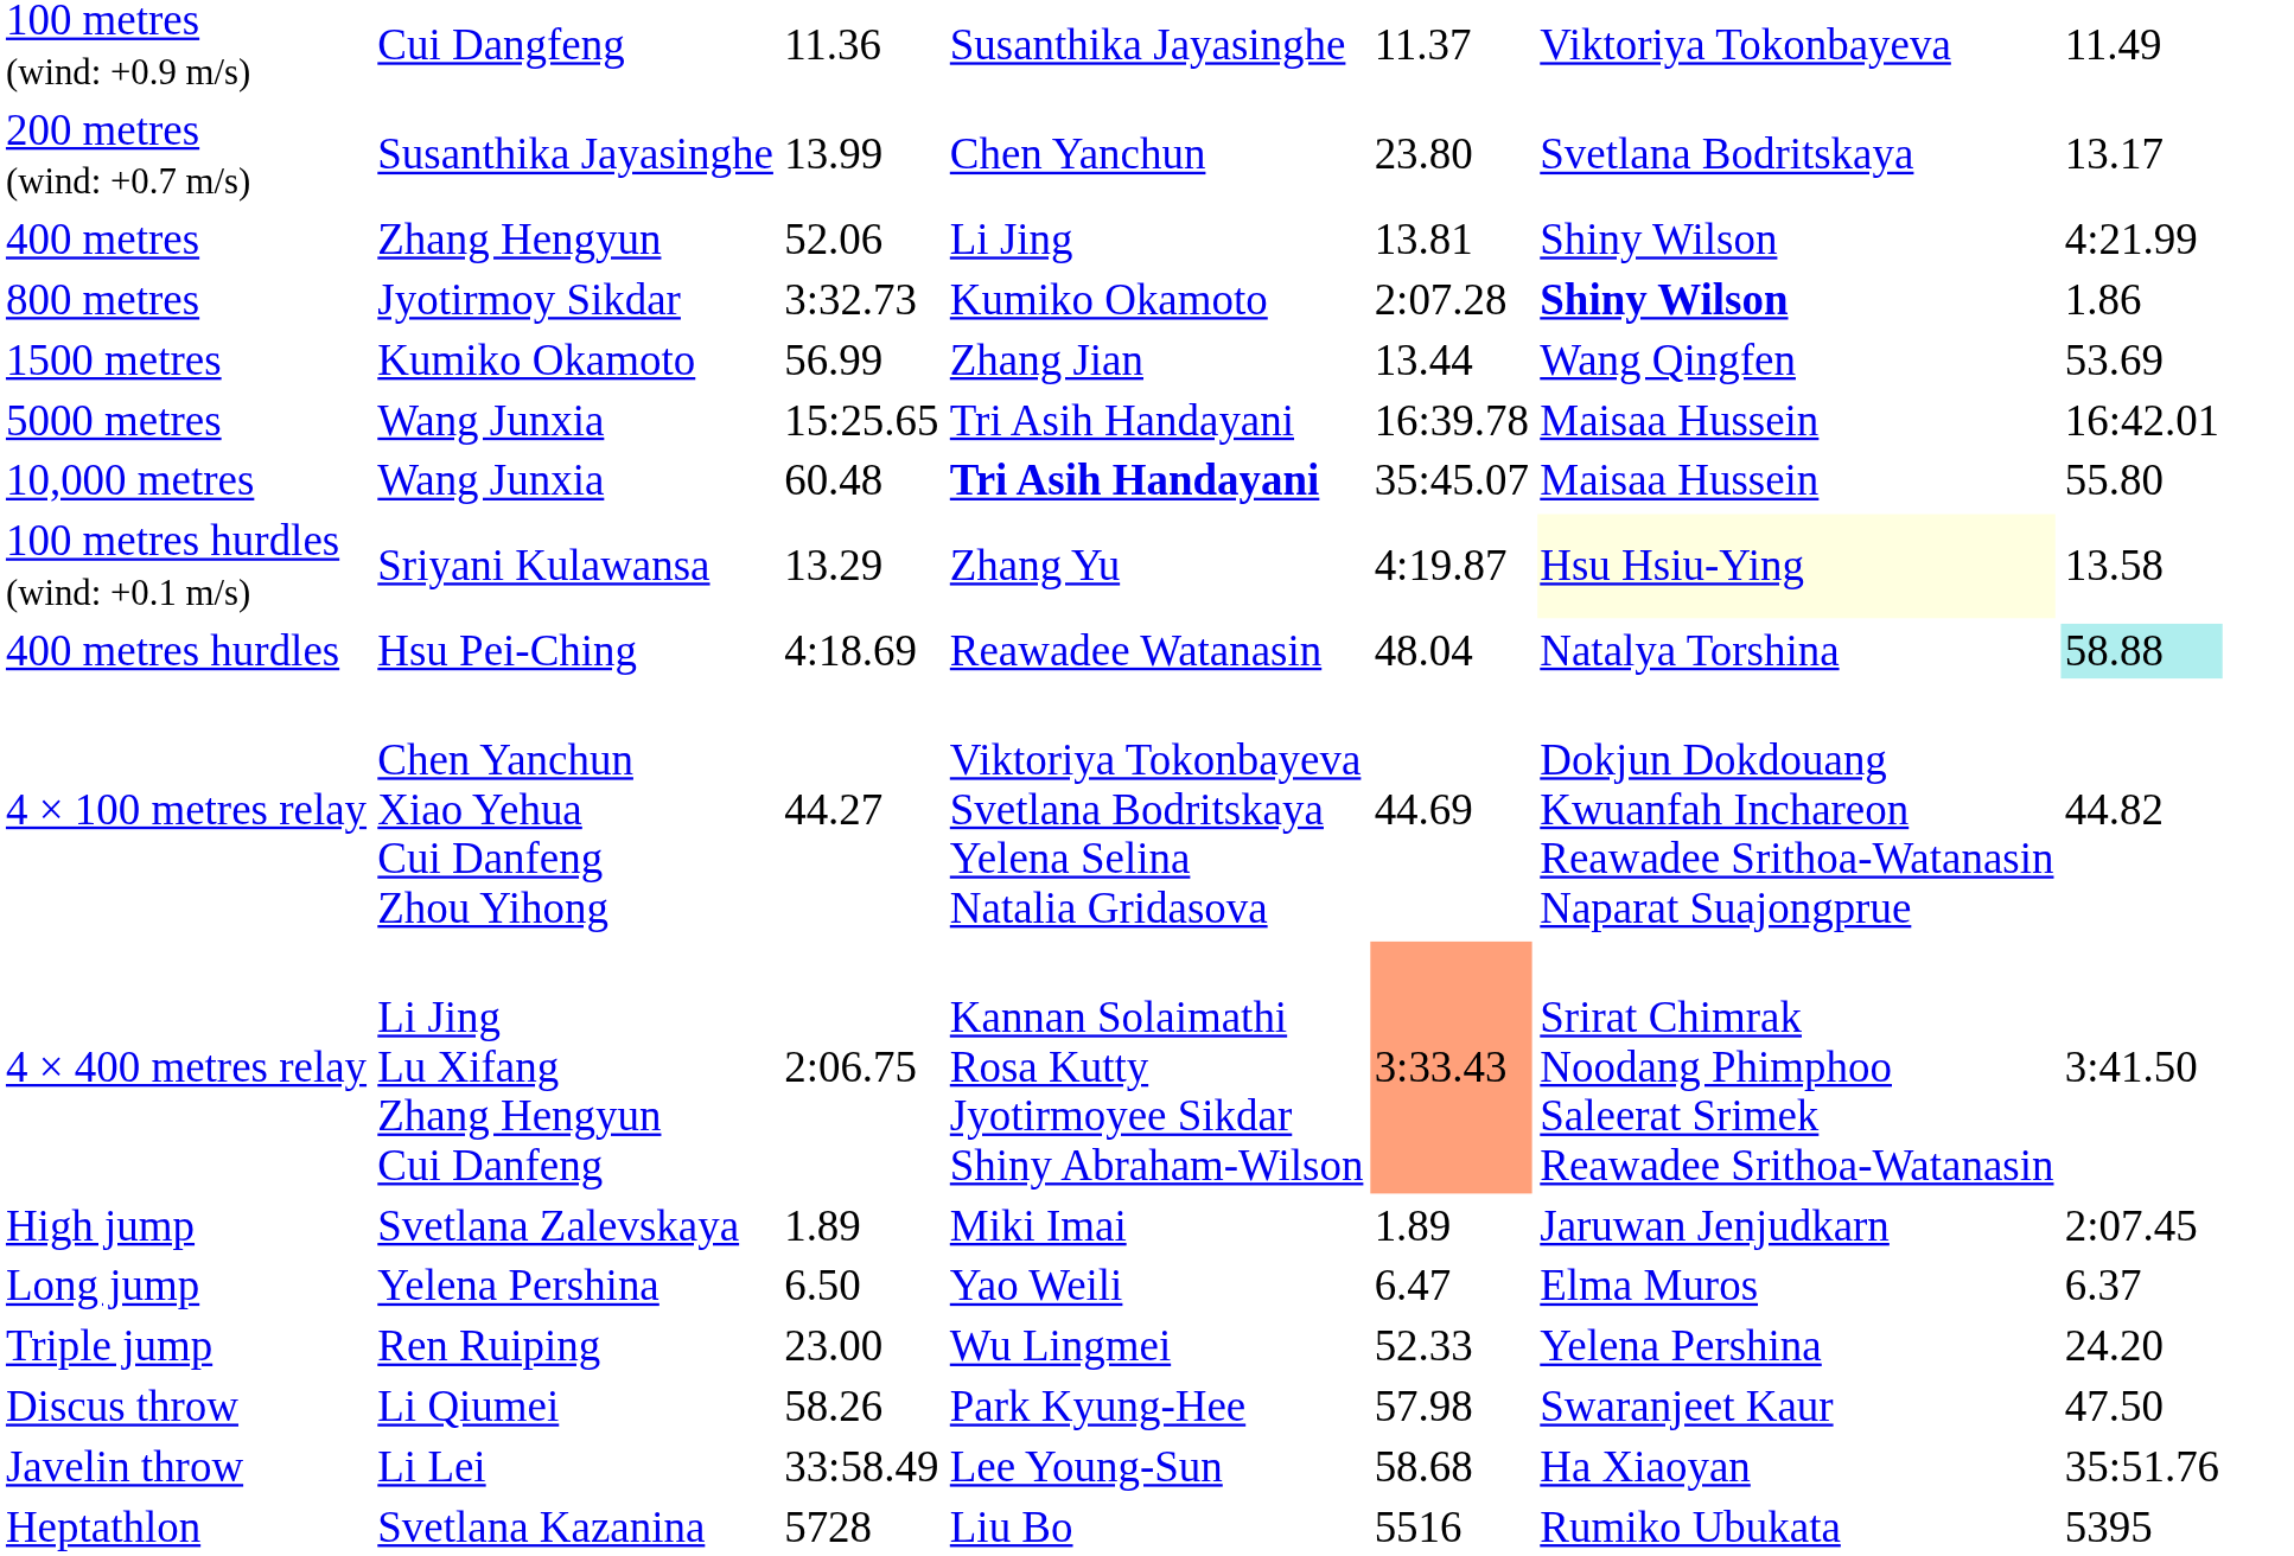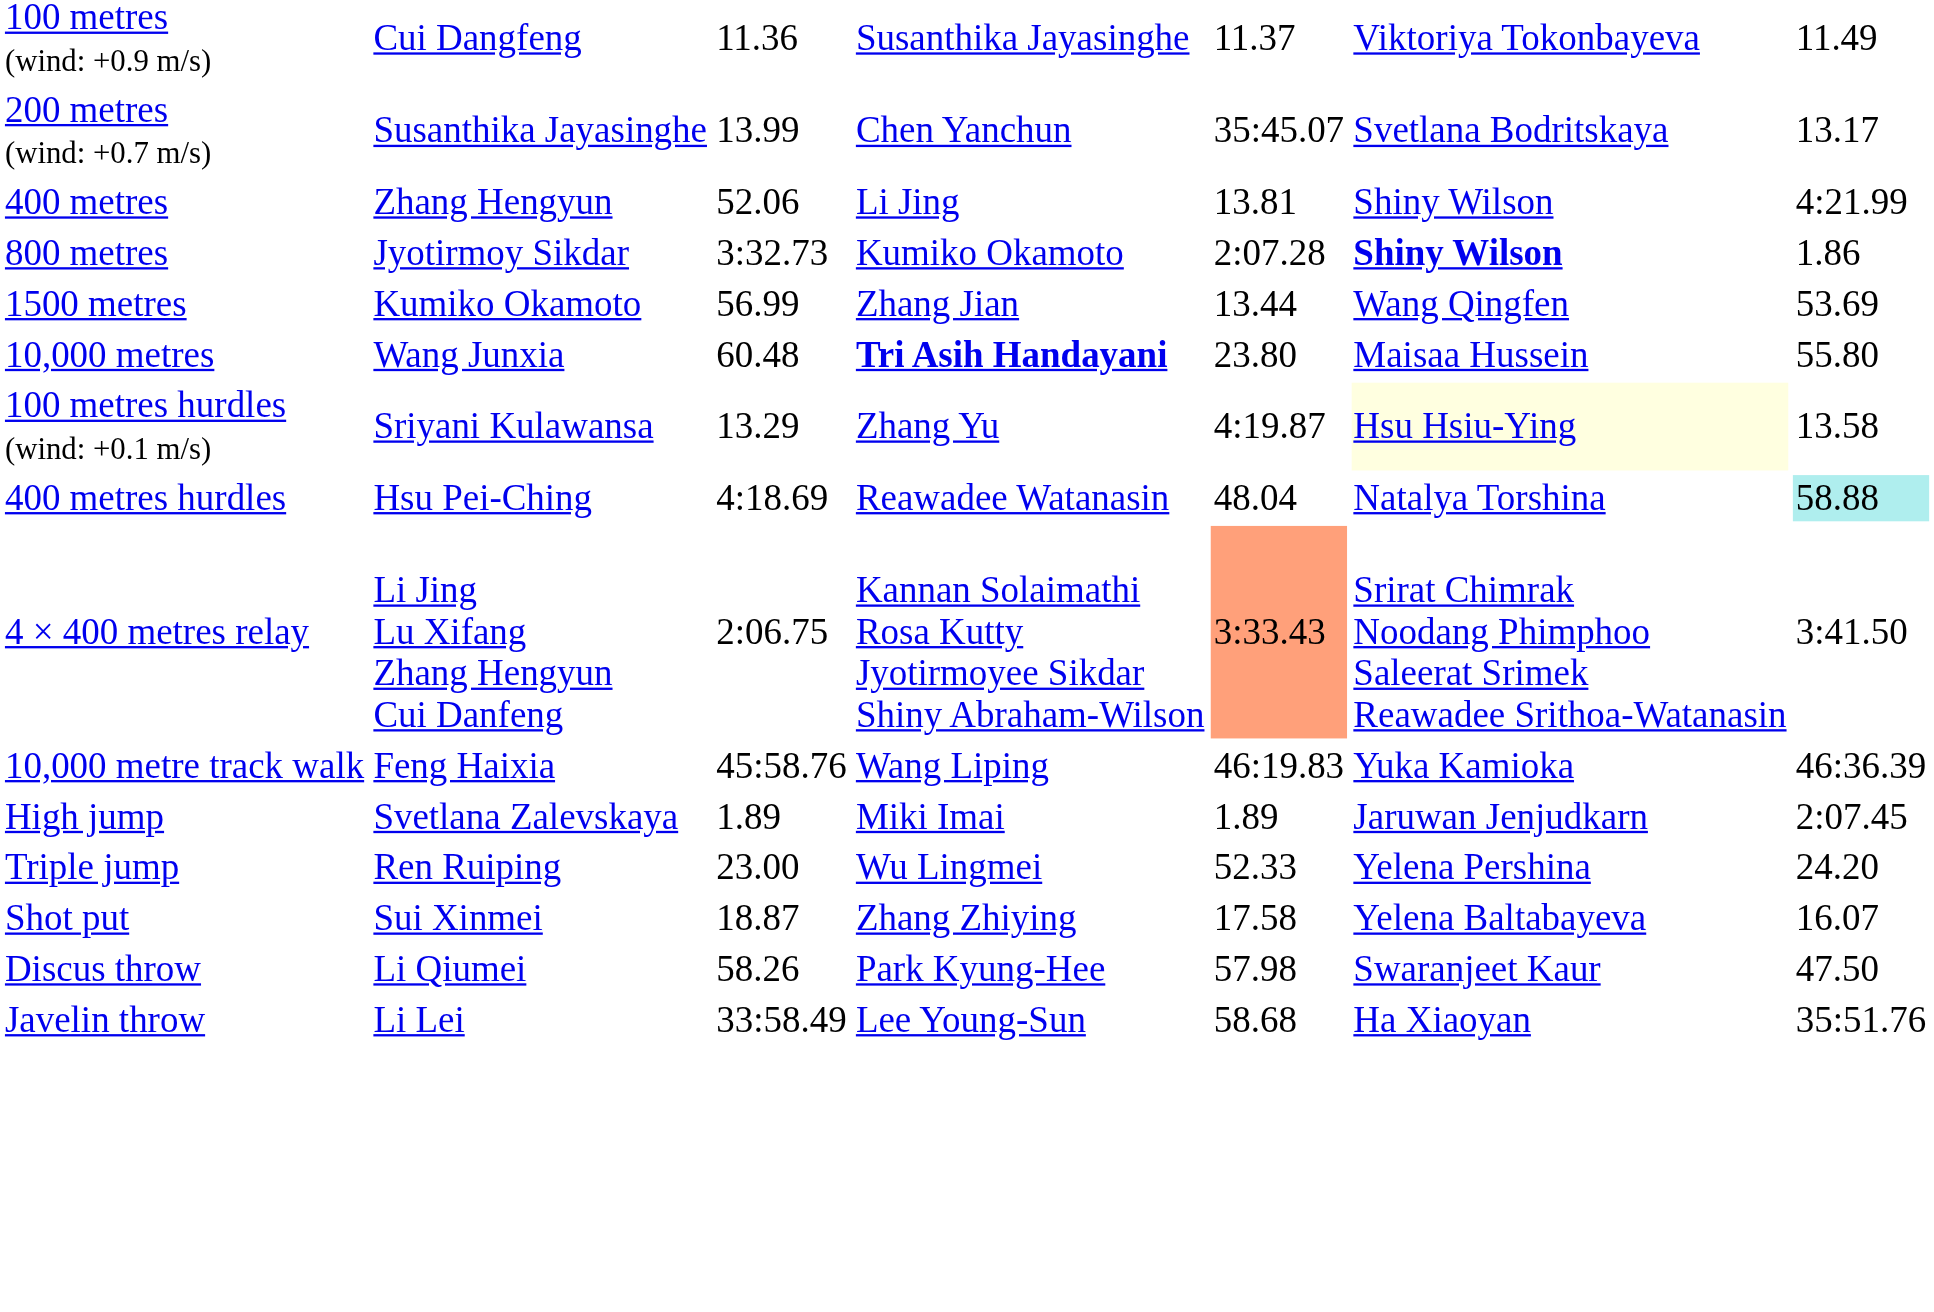200 metres (wind: +0.7 m/s) | column 5: 23.80 -> 35:45.07
- row: 5000 metres | Wang Junxia | 15:25.65 | Tri Asih Handayani | 16:39.78 | Maisaa Hussein | 16:42.01
10,000 metres | column 5: 35:45.07 -> 23.80
- row: 4 × 100 metres relay | Chen Yanchun Xiao Yehua Cui Danfeng Zhou Yihong | 44.27 | Viktoriya Tokonbayeva Svetlana Bodritskaya Yelena Selina Natalia Gridasova | 44.69 | Dokjun Dokdouang Kwuanfah Inchareon Reawadee Srithoa-Watanasin Naparat Suajongprue | 44.82
+ row: 10,000 metre track walk | Feng Haixia | 45:58.76 | Wang Liping | 46:19.83 | Yuka Kamioka | 46:36.39
- row: Long jump | Yelena Pershina | 6.50 | Yao Weili | 6.47 | Elma Muros | 6.37
+ row: Shot put | Sui Xinmei | 18.87 | Zhang Zhiying | 17.58 | Yelena Baltabayeva | 16.07
- row: Heptathlon | Svetlana Kazanina | 5728 | Liu Bo | 5516 | Rumiko Ubukata | 5395
